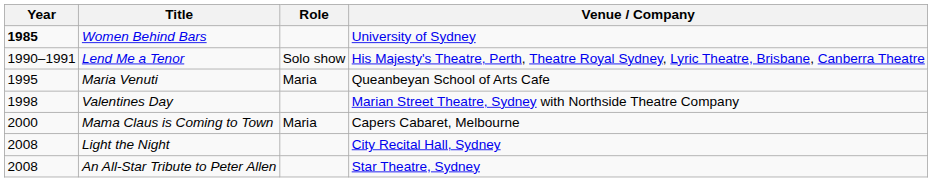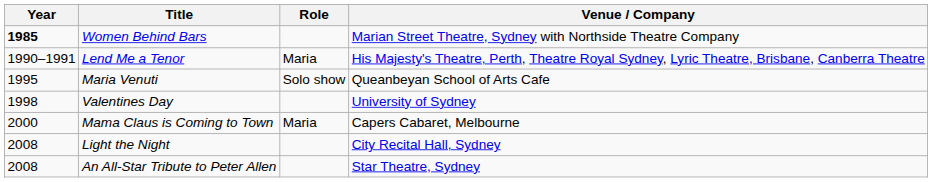Women Behind Bars | Venue / Company: University of Sydney -> Marian Street Theatre, Sydney with Northside Theatre Company
Lend Me a Tenor | Role: Solo show -> Maria
Maria Venuti | Role: Maria -> Solo show
Valentines Day | Venue / Company: Marian Street Theatre, Sydney with Northside Theatre Company -> University of Sydney
